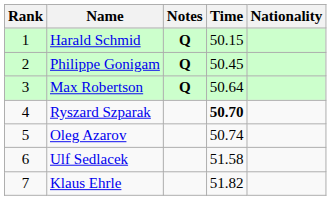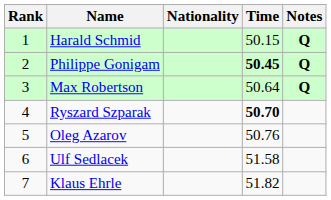columns swapped: Nationality <-> Notes
Philippe Gonigam | Time: normal -> bold
Oleg Azarov | Time: 50.74 -> 50.76
